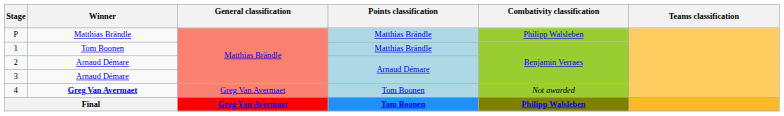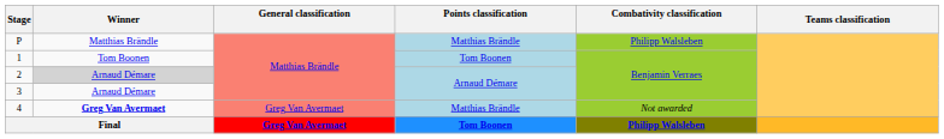1 | Points classification: Matthias Brändle -> Tom Boonen
2 | Winner: no background -> lightgrey background
4 | Points classification: Tom Boonen -> Matthias Brändle
